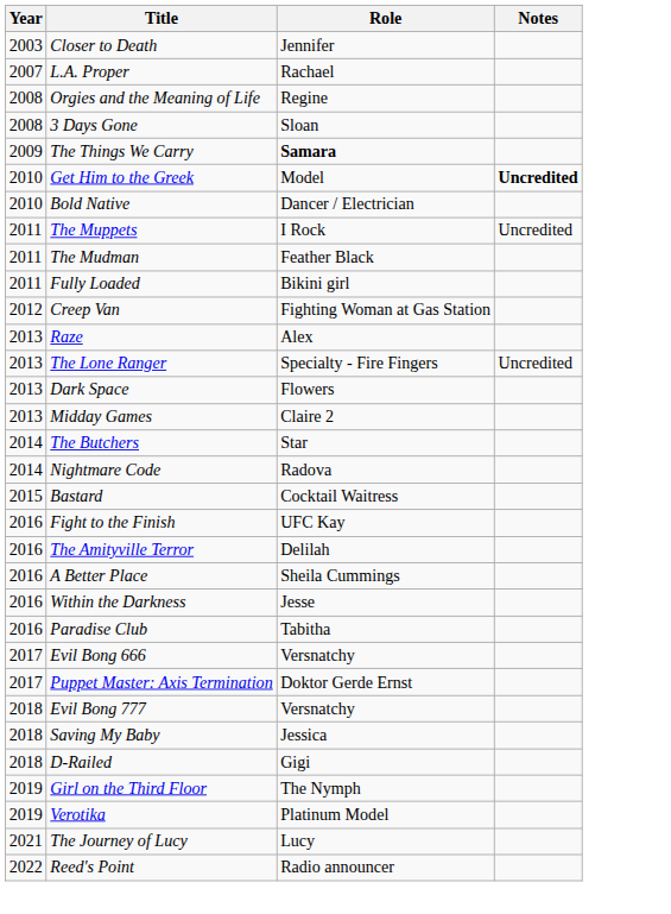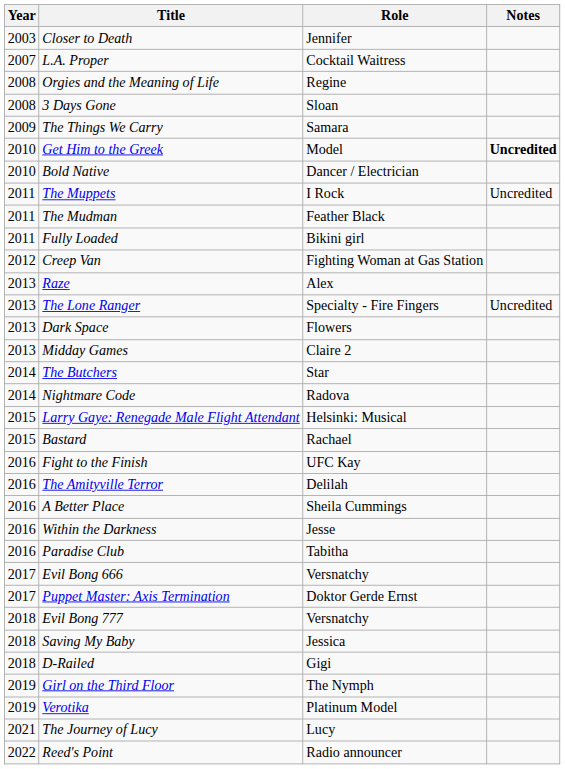L.A. Proper | Role: Rachael -> Cocktail Waitress
The Things We Carry | Role: bold -> normal
+ row: 2015 | Larry Gaye: Renegade Male Flight Attendant | Helsinki: Musical
Bastard | Role: Cocktail Waitress -> Rachael
